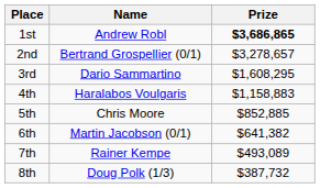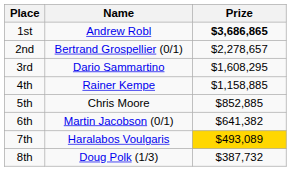2nd | Prize: $3,278,657 -> $2,278,657
4th | Name: Haralabos Voulgaris -> Rainer Kempe
4th | Prize: $1,158,883 -> $1,158,885
7th | Name: Rainer Kempe -> Haralabos Voulgaris
7th | Prize: no background -> gold background
